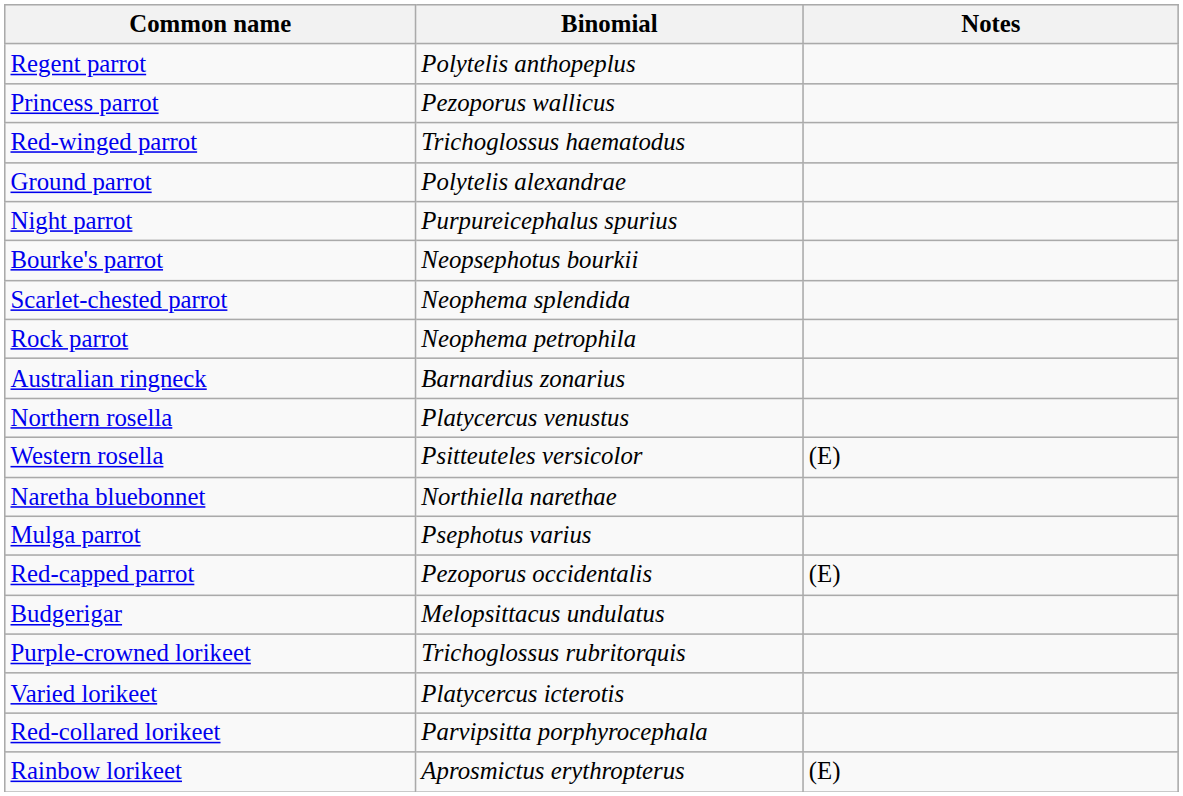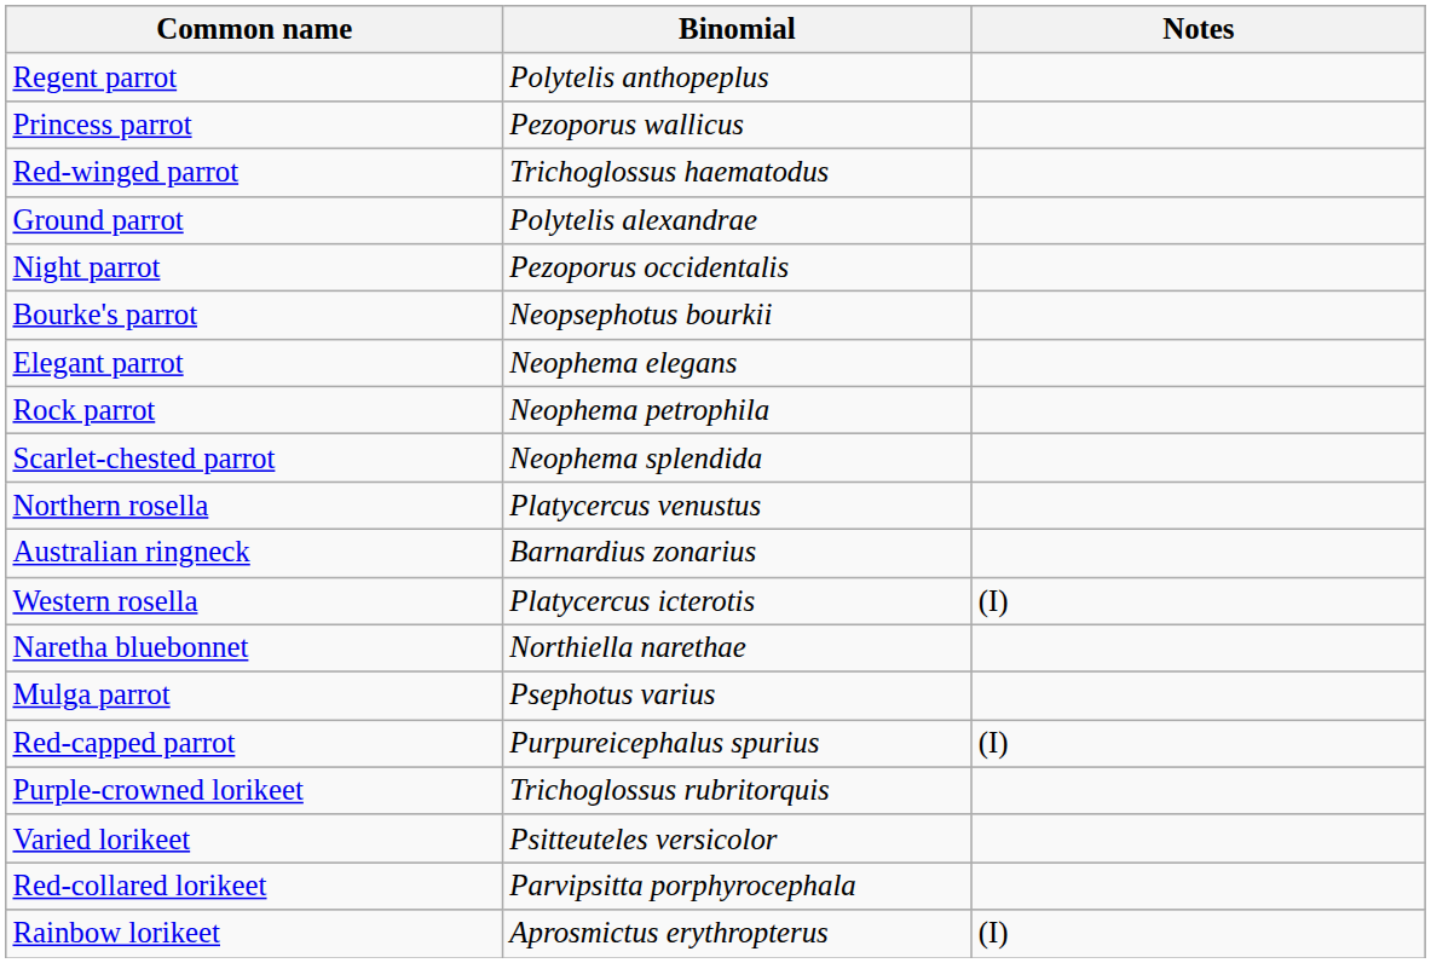Night parrot | Binomial: Purpureicephalus spurius -> Pezoporus occidentalis
+ row: Elegant parrot | Neophema elegans
rows swapped: Rock parrot <-> Scarlet-chested parrot
rows swapped: Australian ringneck <-> Northern rosella
Western rosella | Binomial: Psitteuteles versicolor -> Platycercus icterotis
Western rosella | Notes: (E) -> (I)
Red-capped parrot | Binomial: Pezoporus occidentalis -> Purpureicephalus spurius
Red-capped parrot | Notes: (E) -> (I)
- row: Budgerigar | Melopsittacus undulatus
Varied lorikeet | Binomial: Platycercus icterotis -> Psitteuteles versicolor
Rainbow lorikeet | Notes: (E) -> (I)
